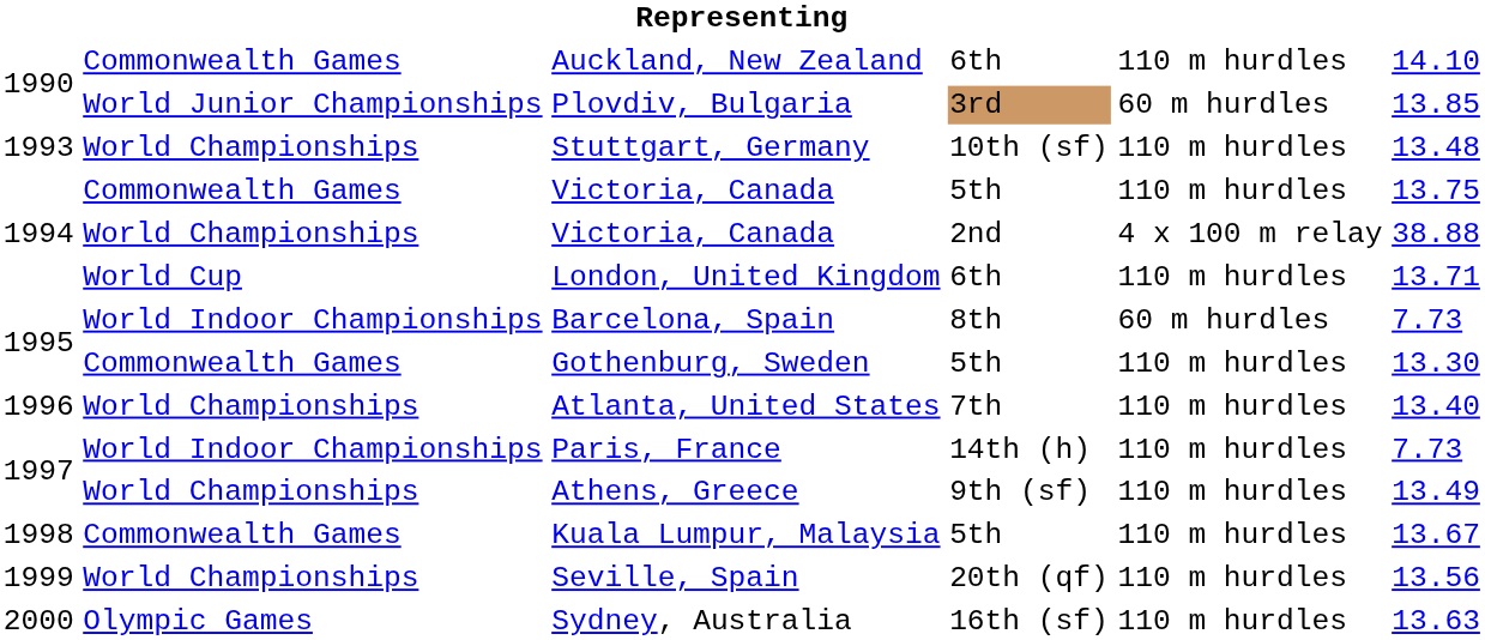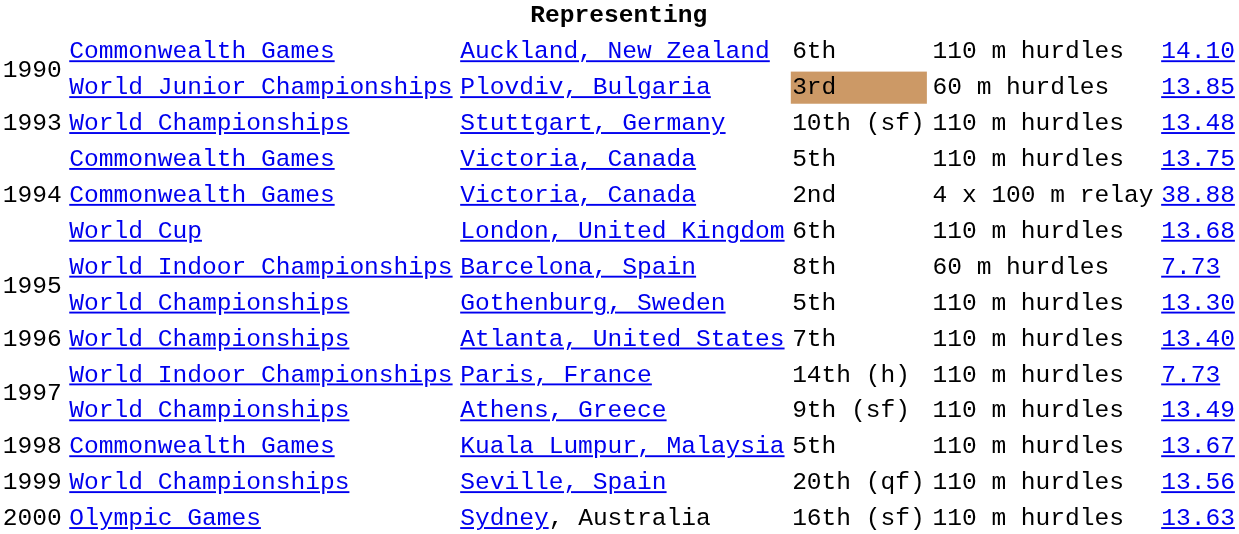Victoria, Canada / 2nd | column 2: World Championships -> Commonwealth Games
London, United Kingdom | column 6: 13.71 -> 13.68
Gothenburg, Sweden | column 2: Commonwealth Games -> World Championships
